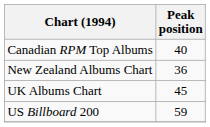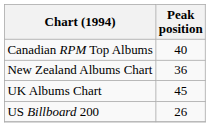US Billboard 200 | Peak position: 59 -> 26
